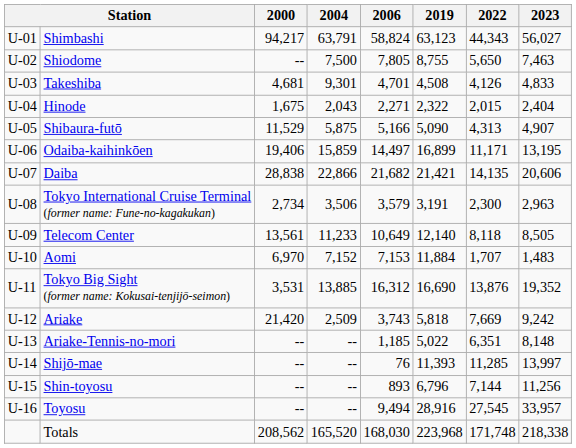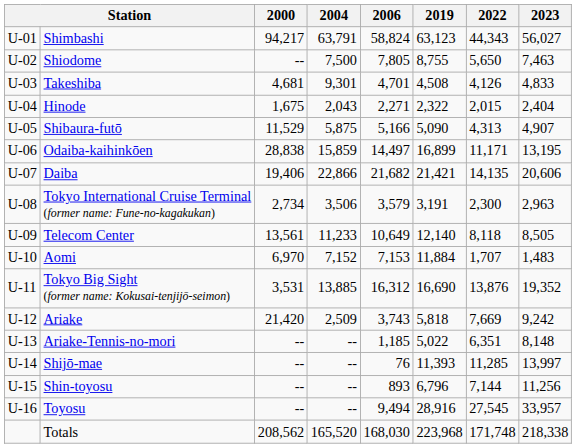Odaiba-kaihinkōen | 2000: 19,406 -> 28,838
Daiba | 2000: 28,838 -> 19,406
